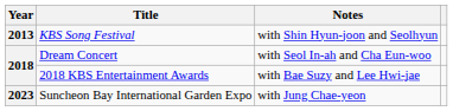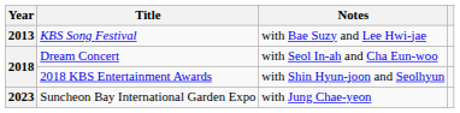KBS Song Festival | Notes: with Shin Hyun-joon and Seolhyun -> with Bae Suzy and Lee Hwi-jae
2018 KBS Entertainment Awards | Notes: with Bae Suzy and Lee Hwi-jae -> with Shin Hyun-joon and Seolhyun
